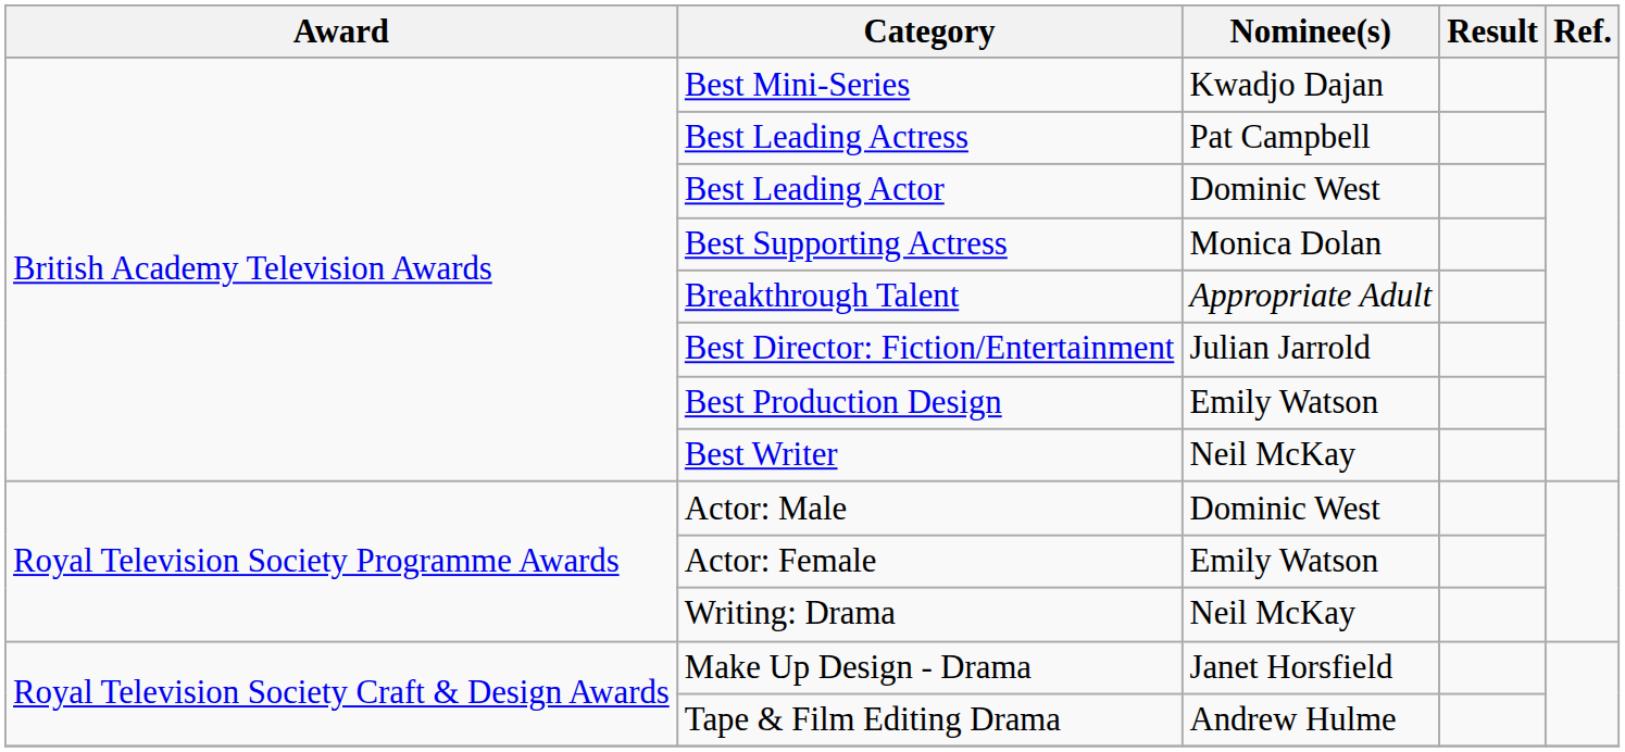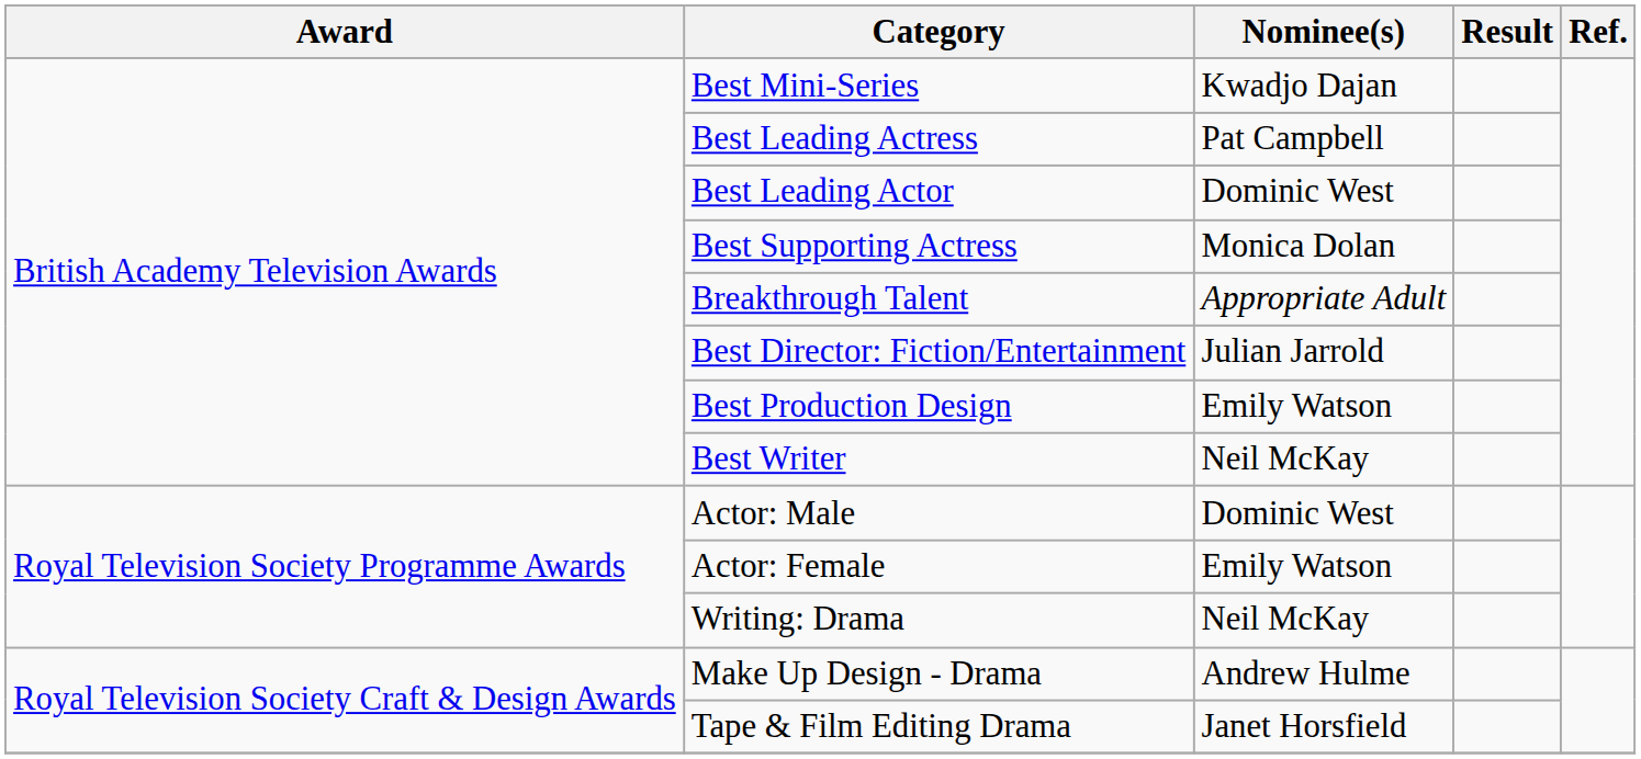Make Up Design - Drama | Nominee(s): Janet Horsfield -> Andrew Hulme
Tape & Film Editing Drama | Nominee(s): Andrew Hulme -> Janet Horsfield
